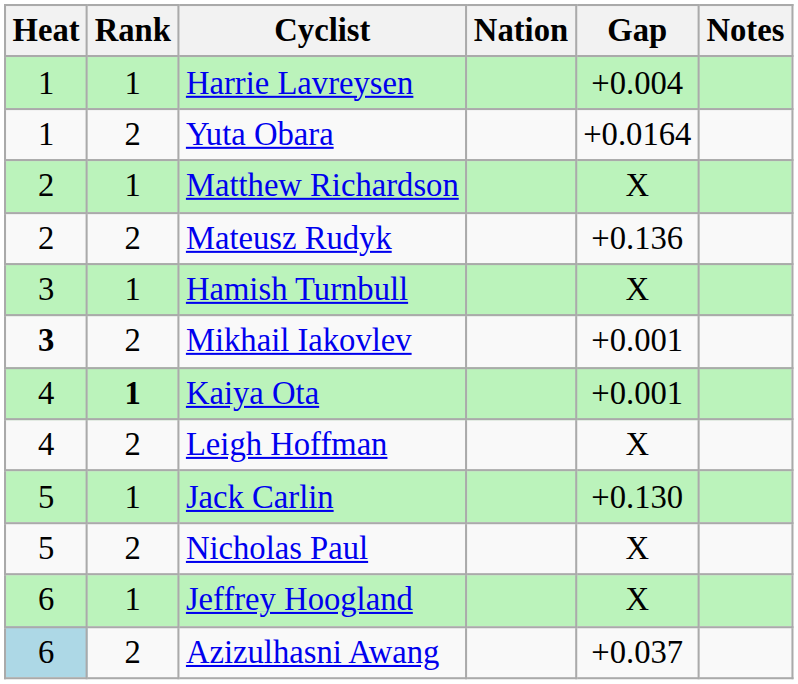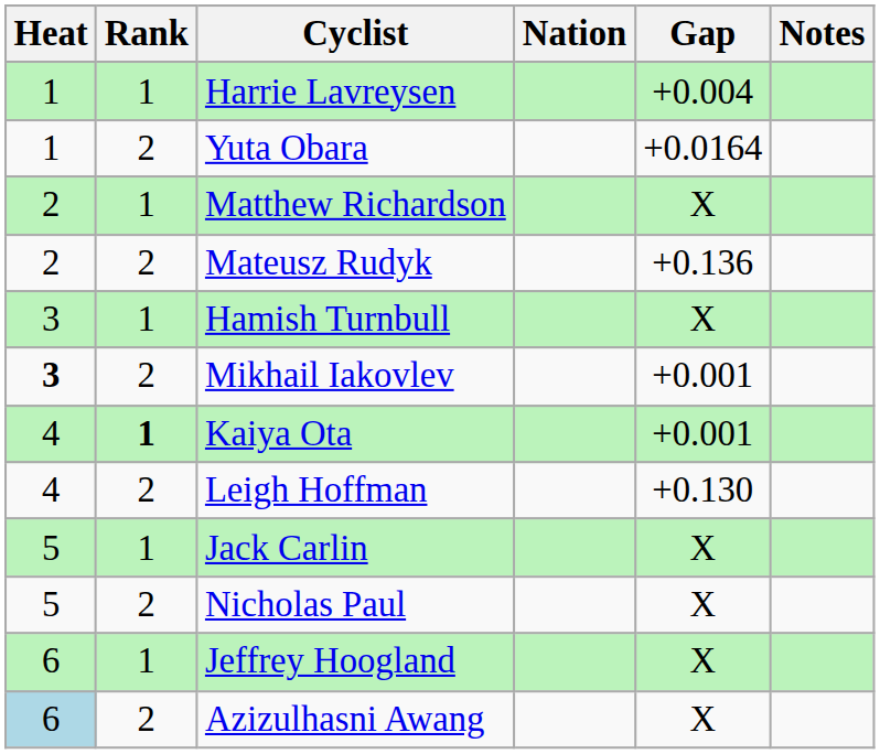Leigh Hoffman | Gap: X -> +0.130
Jack Carlin | Gap: +0.130 -> X
Azizulhasni Awang | Gap: +0.037 -> X
